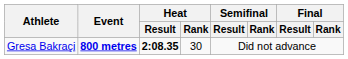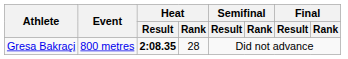Gresa Bakraçi | Event: bold -> normal
Gresa Bakraçi | Heat / Rank: 30 -> 28
